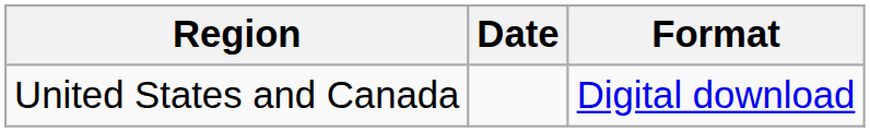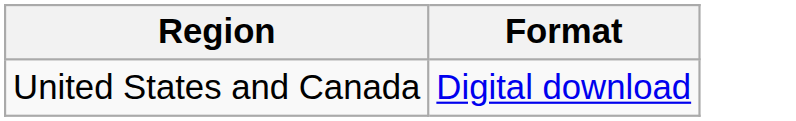- column: Date
